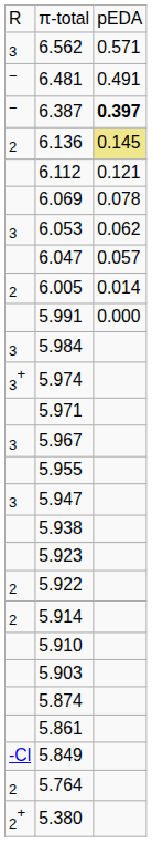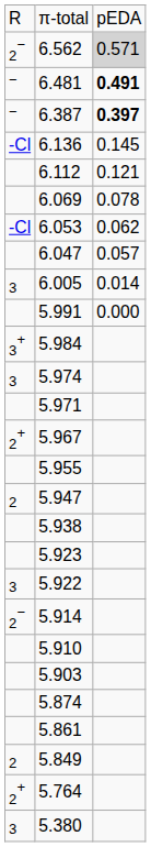6.562 | column 1: 3 -> 2−
6.562 | column 3: no background -> lightgrey background
6.481 | column 3: normal -> bold
6.136 | column 1: 2 -> -Cl
6.136 | column 3: khaki background -> no background
6.053 | column 1: 3 -> -Cl
6.005 | column 1: 2 -> 3
5.984 | column 1: 3 -> 3+
5.974 | column 1: 3+ -> 3
5.967 | column 1: 3 -> 2+
5.947 | column 1: 3 -> 2
5.922 | column 1: 2 -> 3
5.914 | column 1: 2 -> 2−
5.849 | column 1: -Cl -> 2
5.764 | column 1: 2 -> 2+
5.380 | column 1: 2+ -> 3
